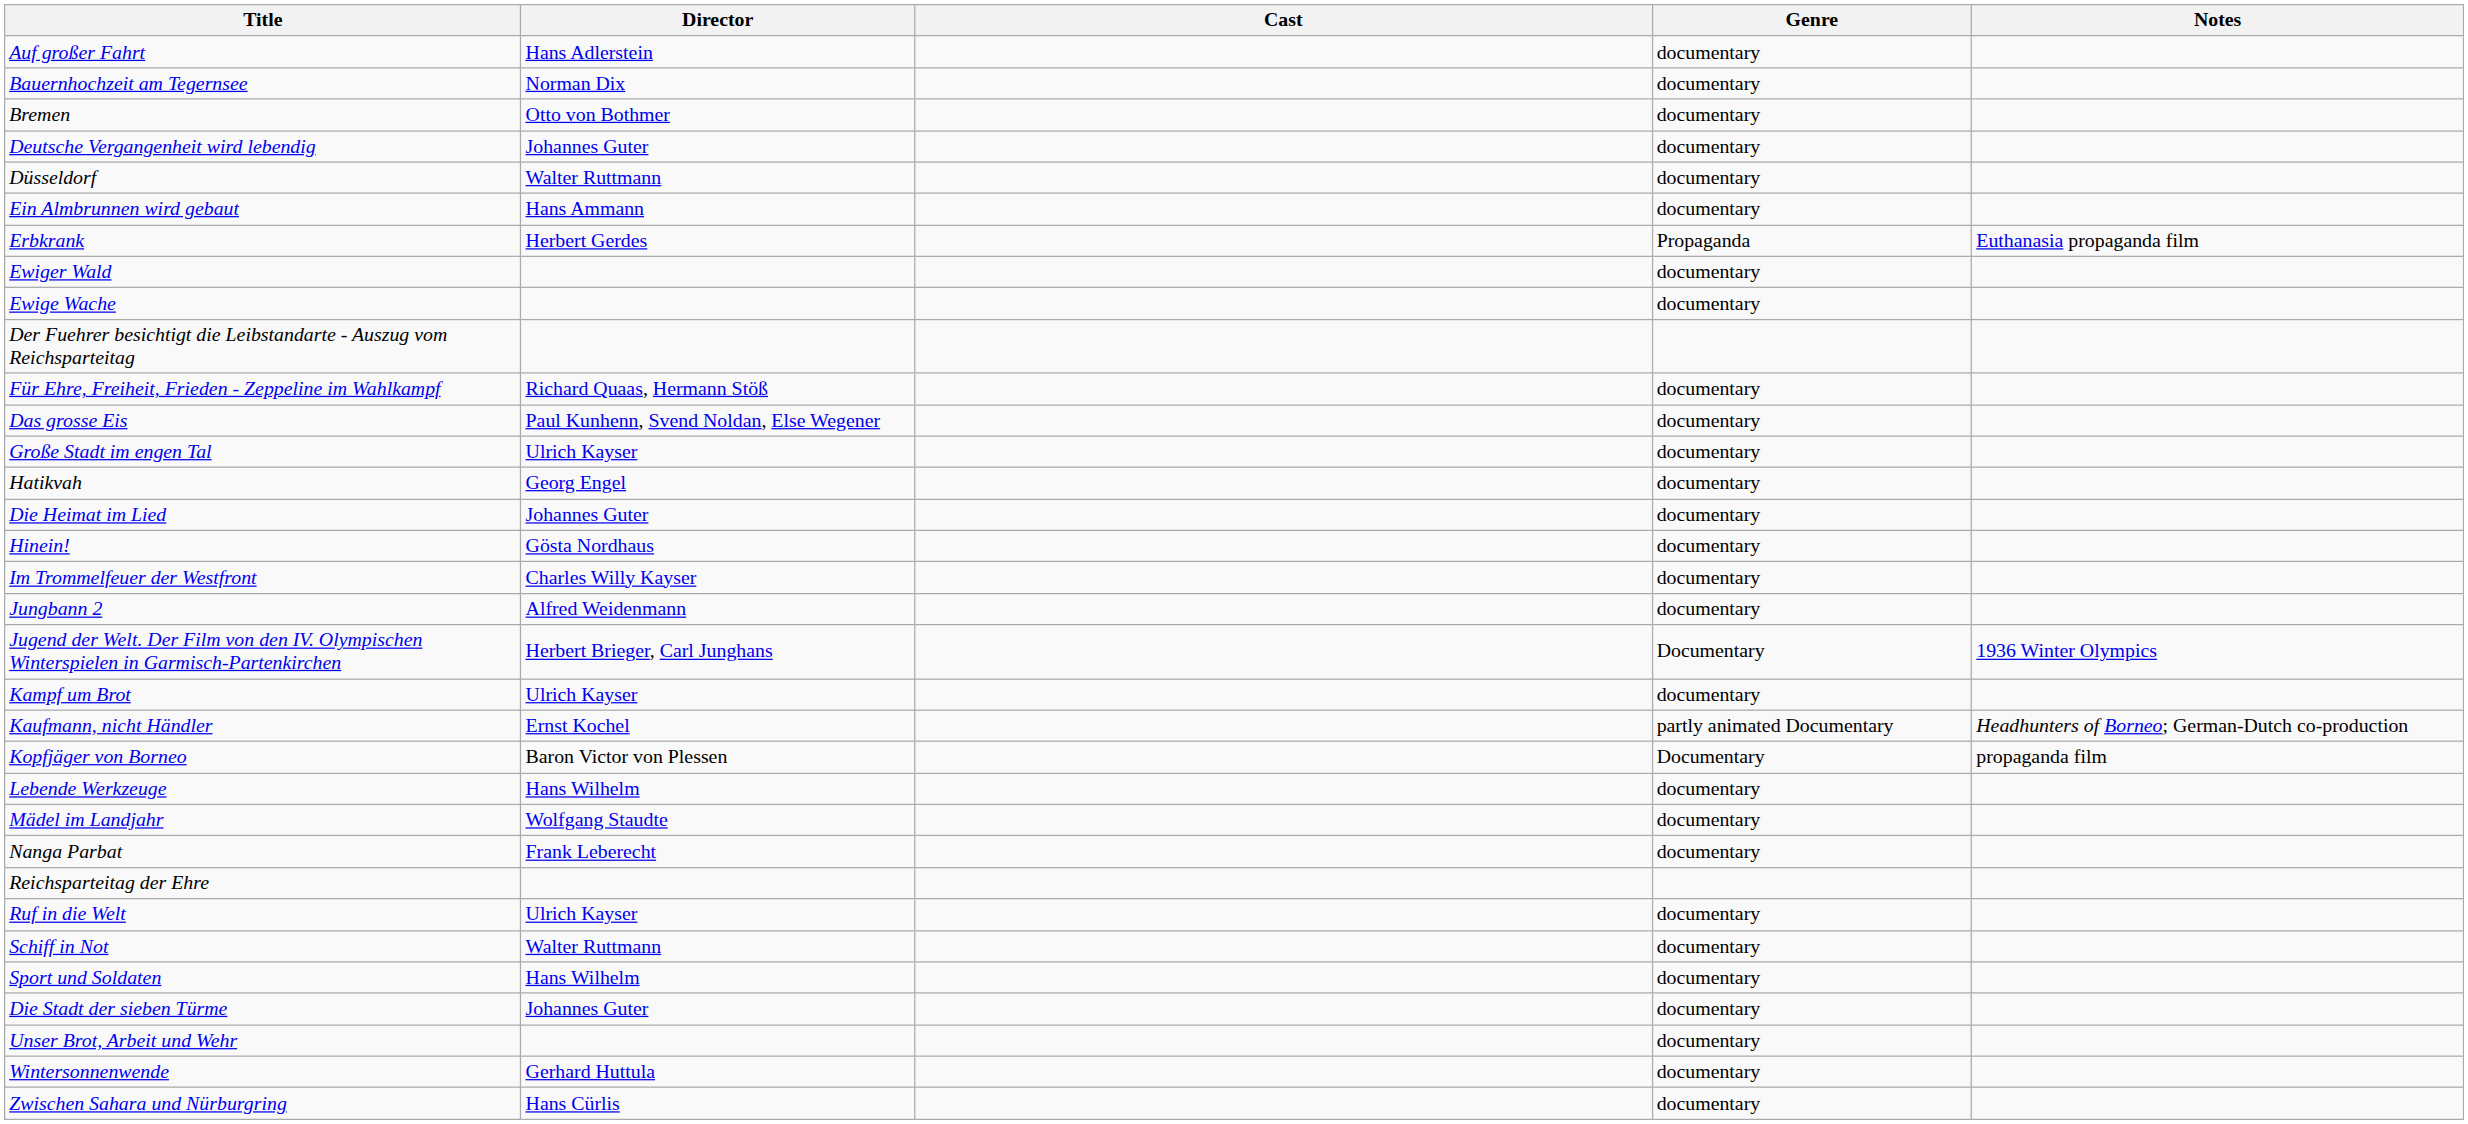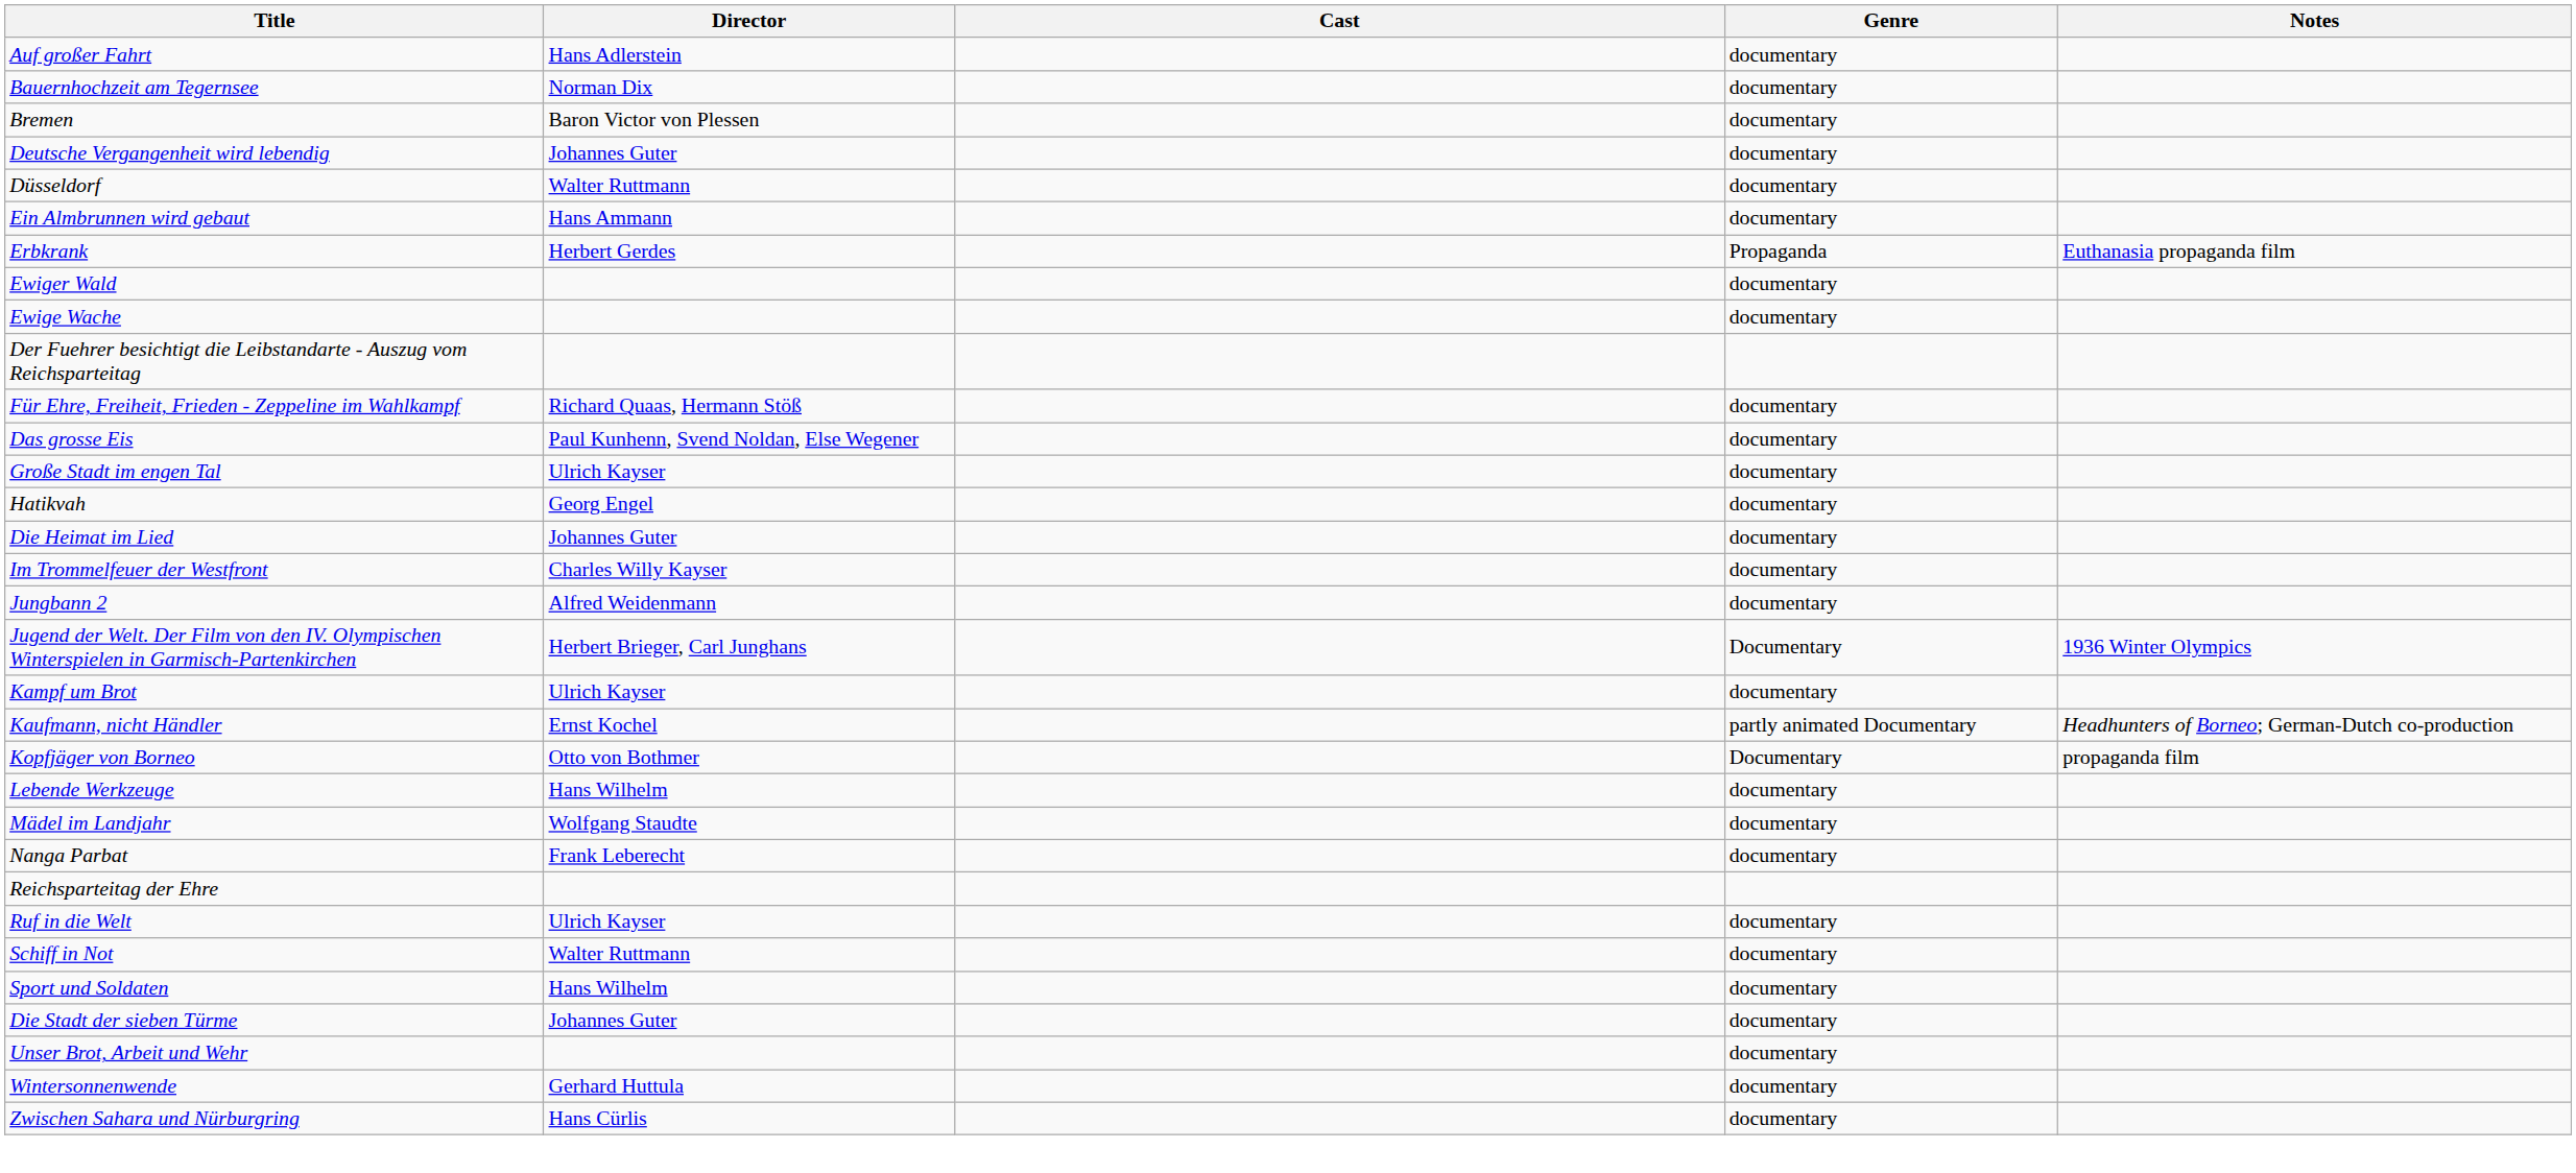Bremen | Director: Otto von Bothmer -> Baron Victor von Plessen
- row: Hinein! | Gösta Nordhaus | documentary
Kopfjäger von Borneo | Director: Baron Victor von Plessen -> Otto von Bothmer
